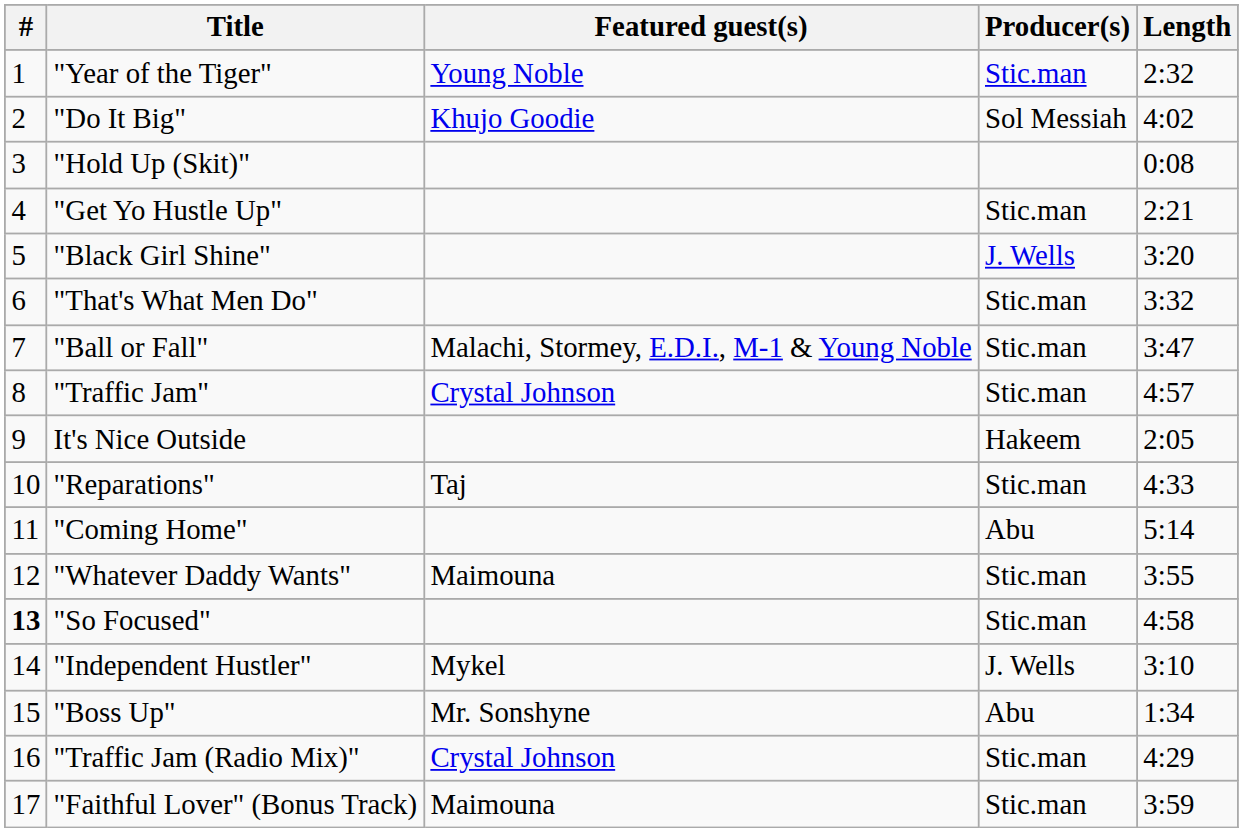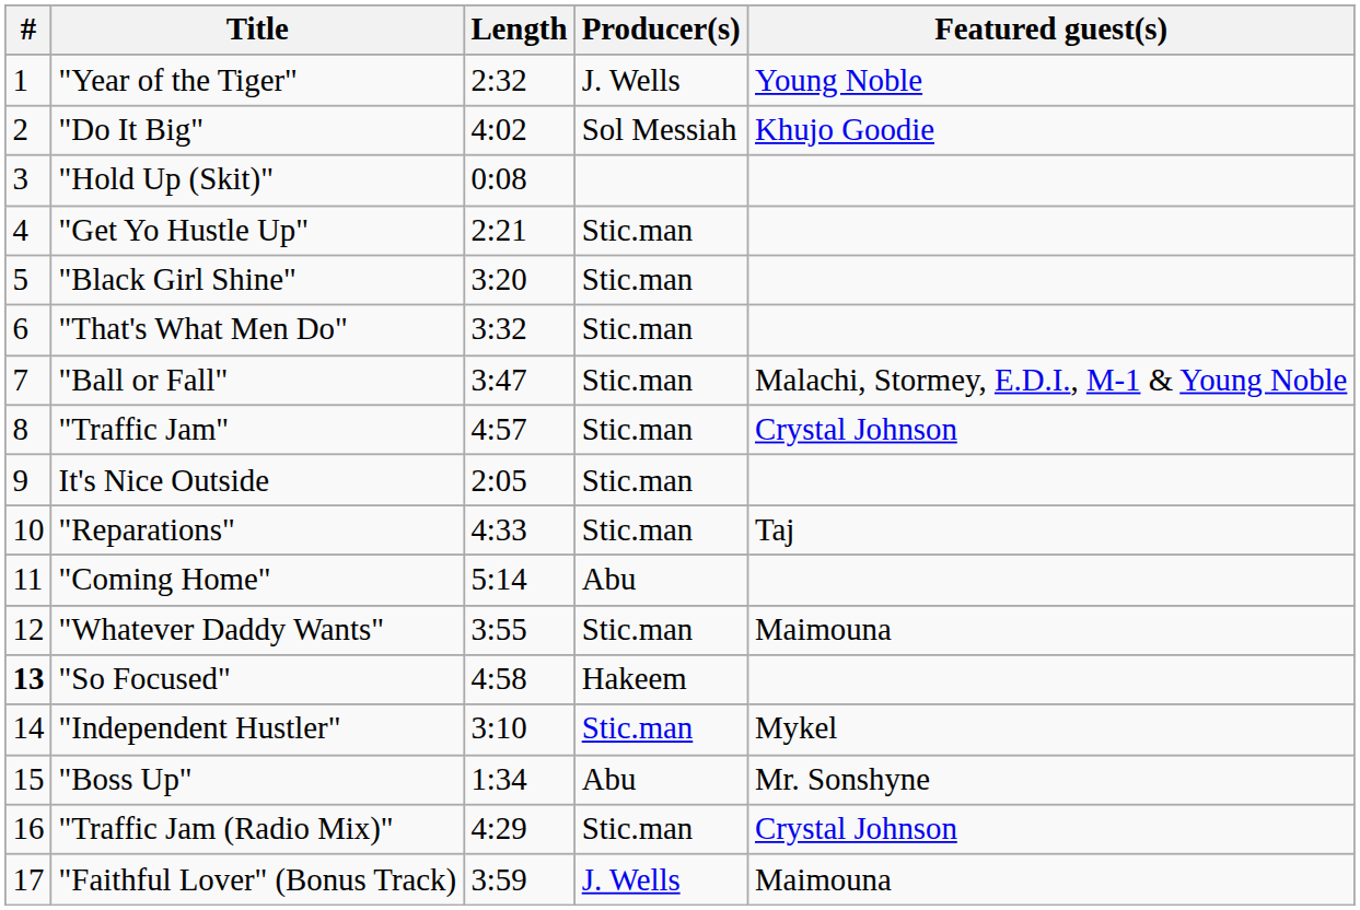columns swapped: Featured guest(s) <-> Length
"Year of the Tiger" | Producer(s): Stic.man -> J. Wells
"Black Girl Shine" | Producer(s): J. Wells -> Stic.man
It's Nice Outside | Producer(s): Hakeem -> Stic.man
"So Focused" | Producer(s): Stic.man -> Hakeem
"Independent Hustler" | Producer(s): J. Wells -> Stic.man
"Faithful Lover" (Bonus Track) | Producer(s): Stic.man -> J. Wells
